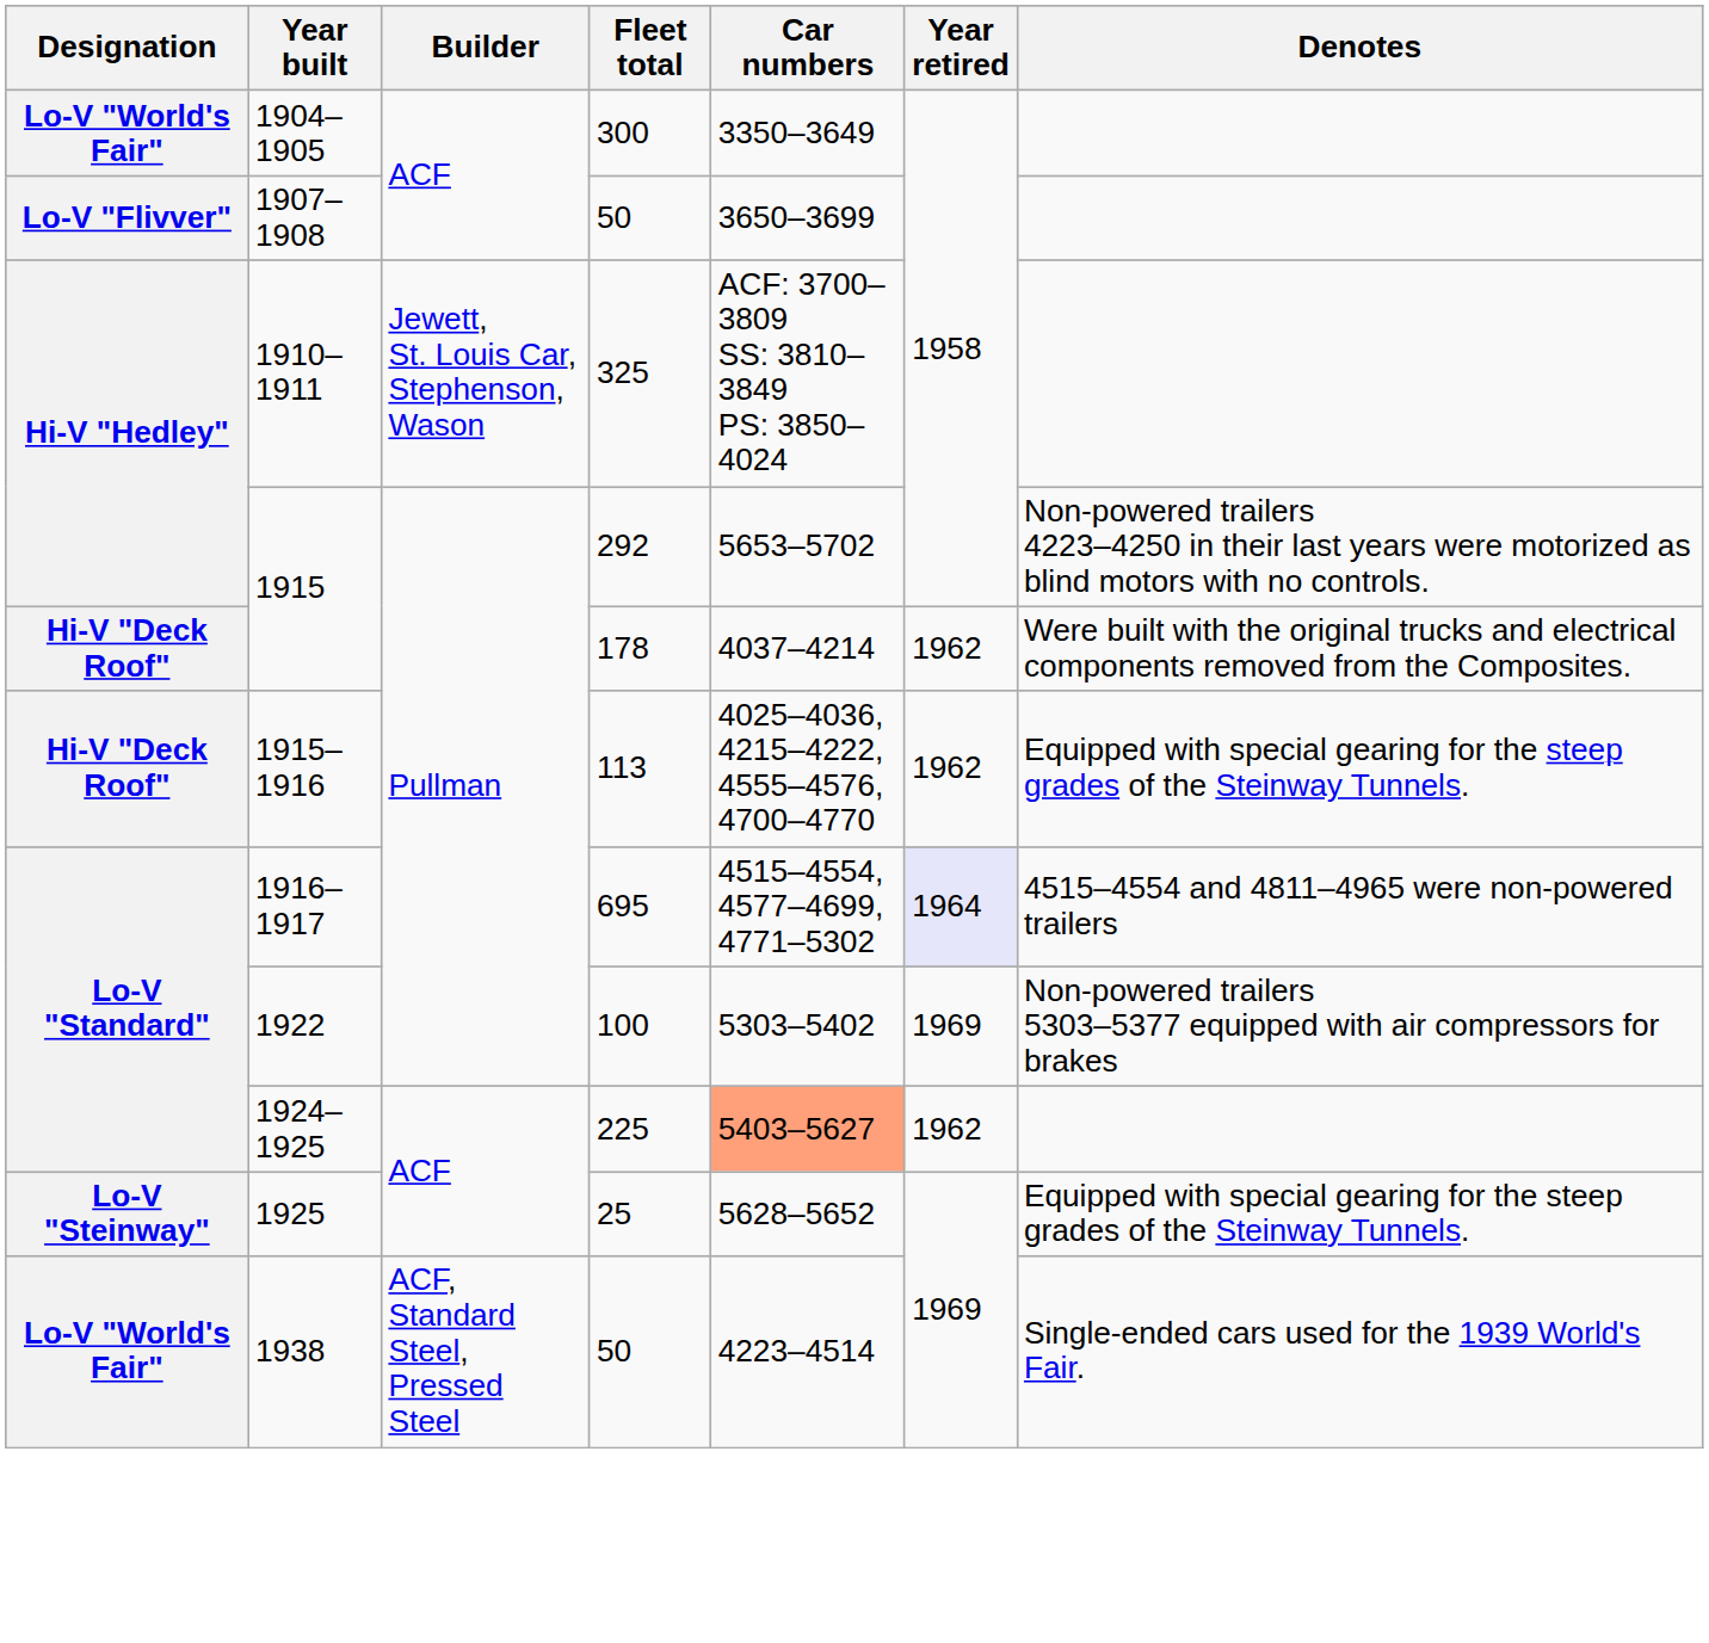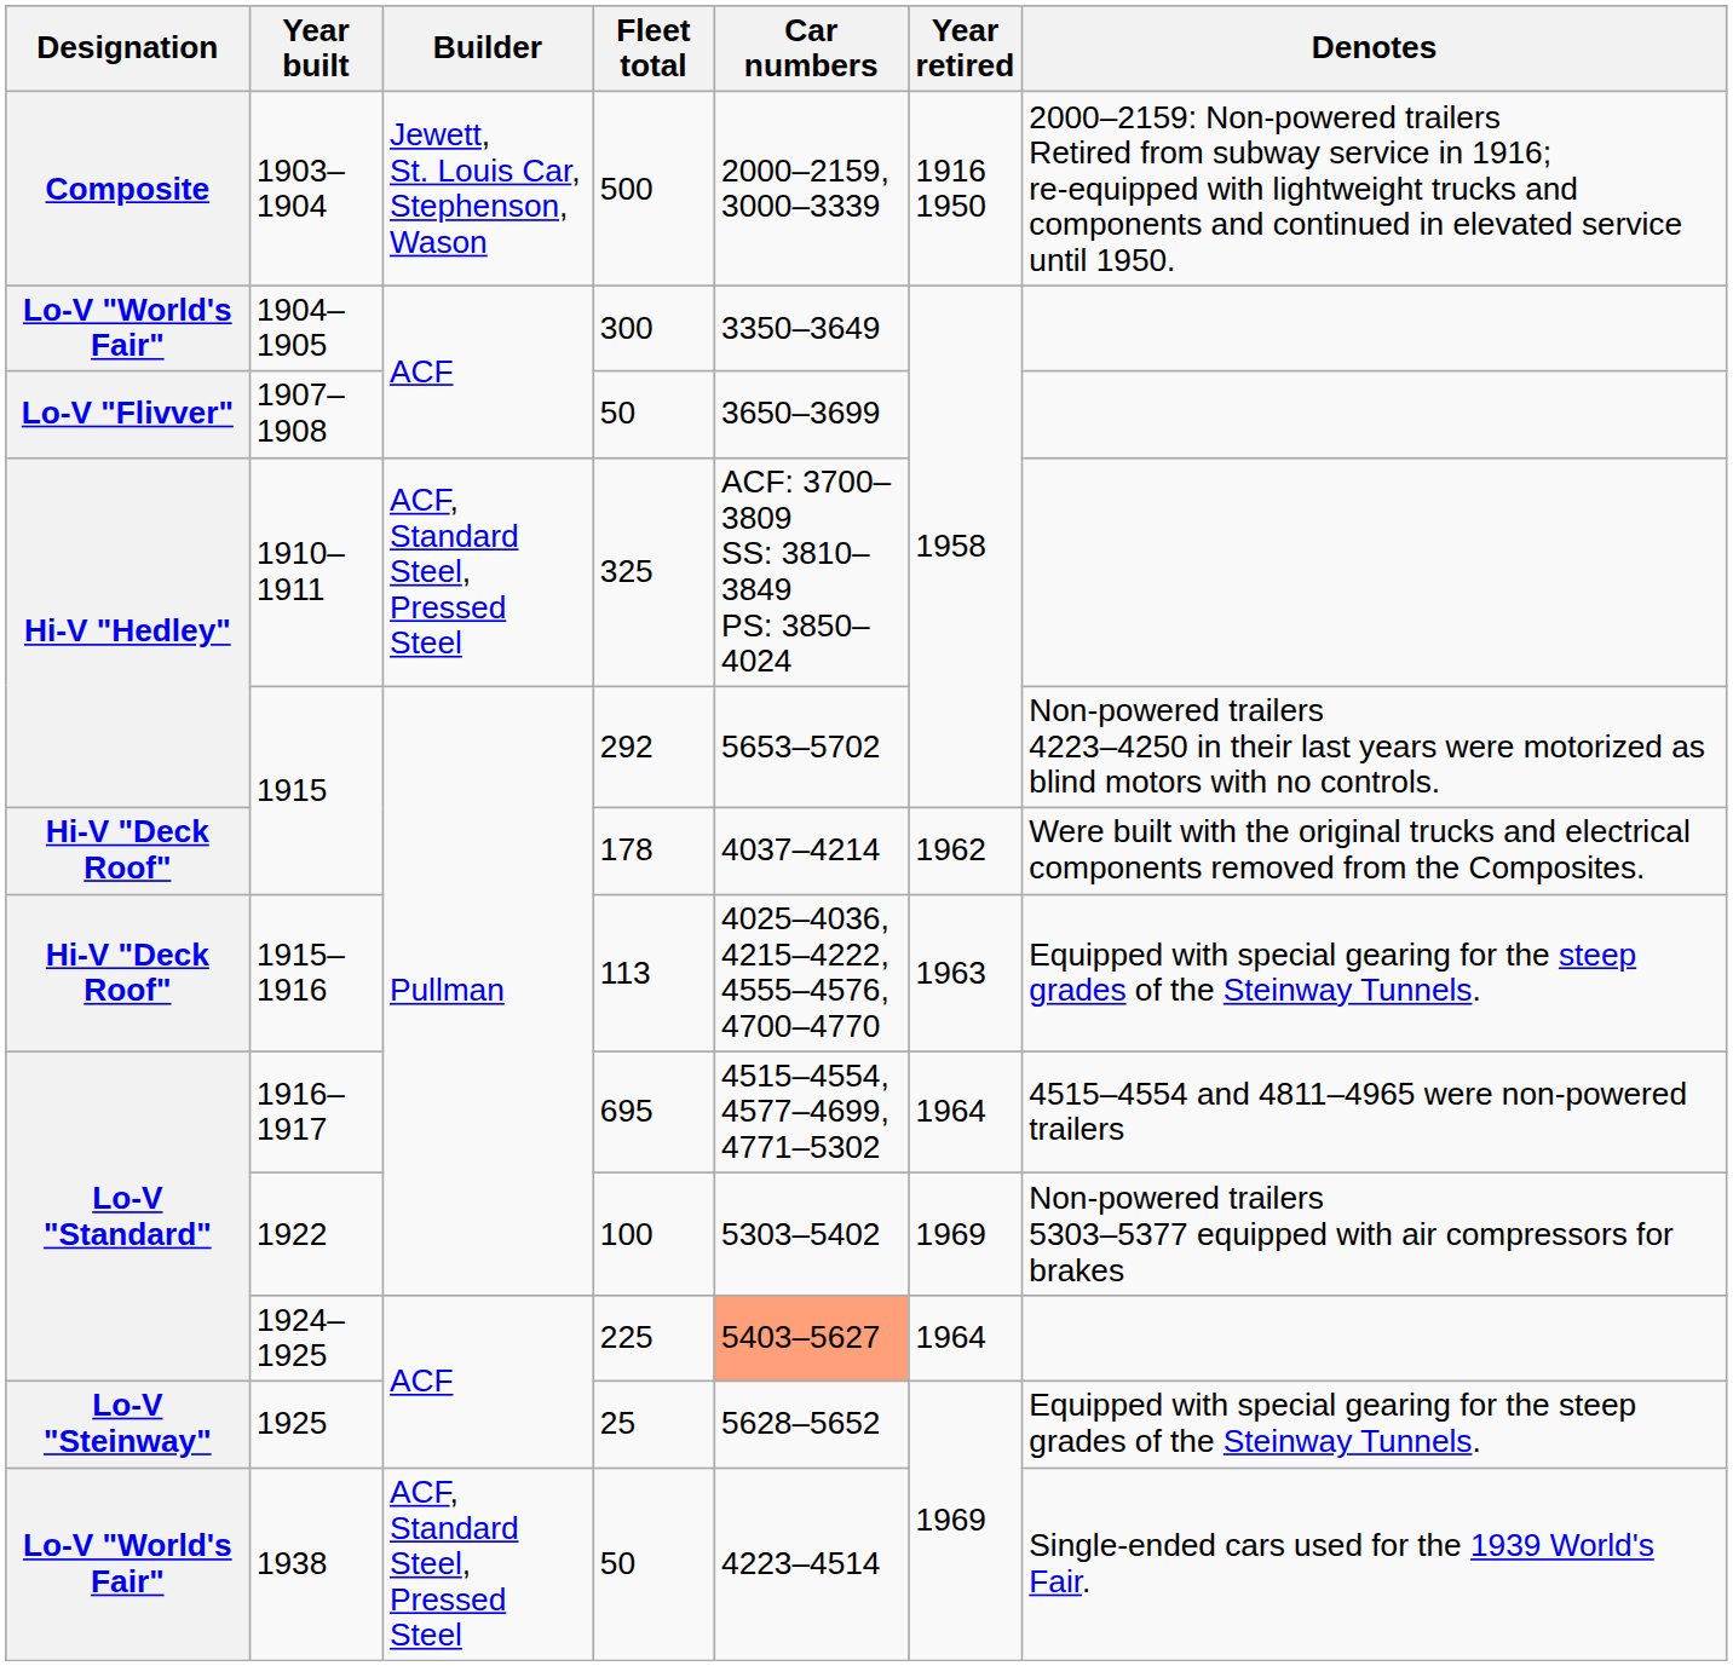+ row: Composite | 1903–1904 | Jewett, St. Louis Car, Stephenson, Wason | 500 | 2000–2159, 3000–3339 | 1916 1950 | 2000–2159: Non-powered trailers Retired from subway service in 1916; re-equipped with lightweight trucks and components and continued in elevated service until 1950.
1910–1911 | Builder: Jewett, St. Louis Car, Stephenson, Wason -> ACF, Standard Steel, Pressed Steel
1915–1916 | Year retired: 1962 -> 1963
1916–1917 | Year retired: lavender background -> no background
1924–1925 | Year retired: 1962 -> 1964
